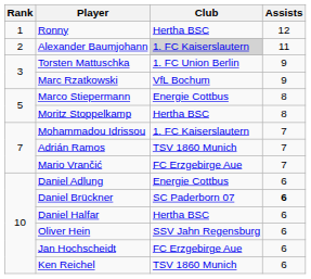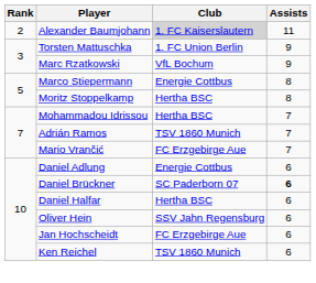- row: 1 | Ronny | Hertha BSC | 12
Mohammadou Idrissou | Club: 1. FC Kaiserslautern -> Hertha BSC
